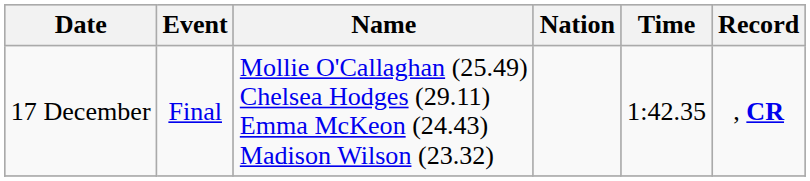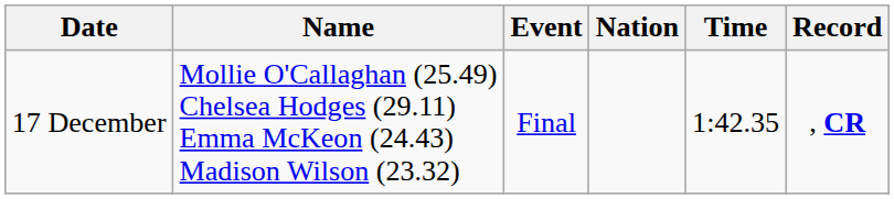columns swapped: Event <-> Name
